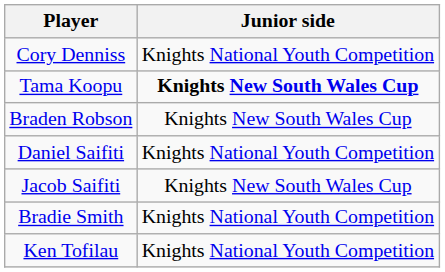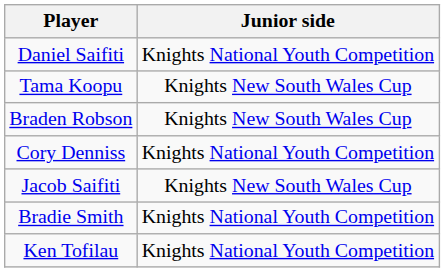rows swapped: Cory Denniss <-> Daniel Saifiti
Tama Koopu | Junior side: bold -> normal
